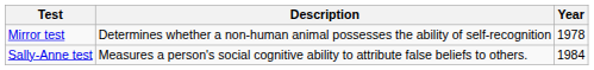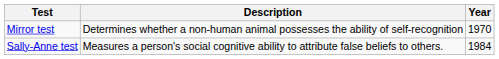Mirror test | Year: 1978 -> 1970
